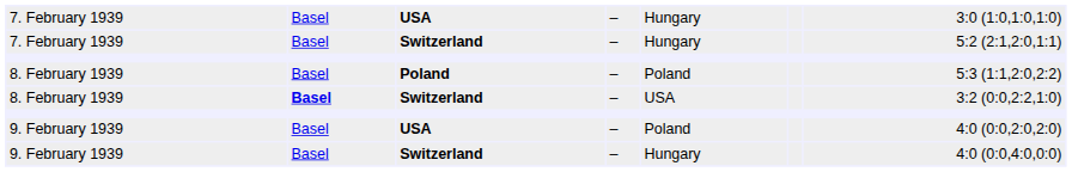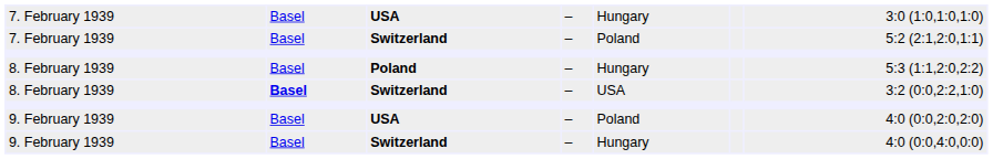7. February 1939 / Switzerland | column 5: Hungary -> Poland
8. February 1939 / Poland | column 5: Poland -> Hungary
